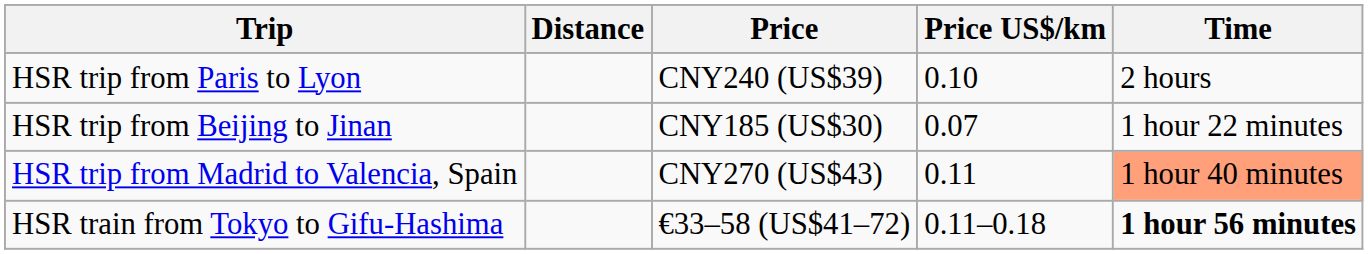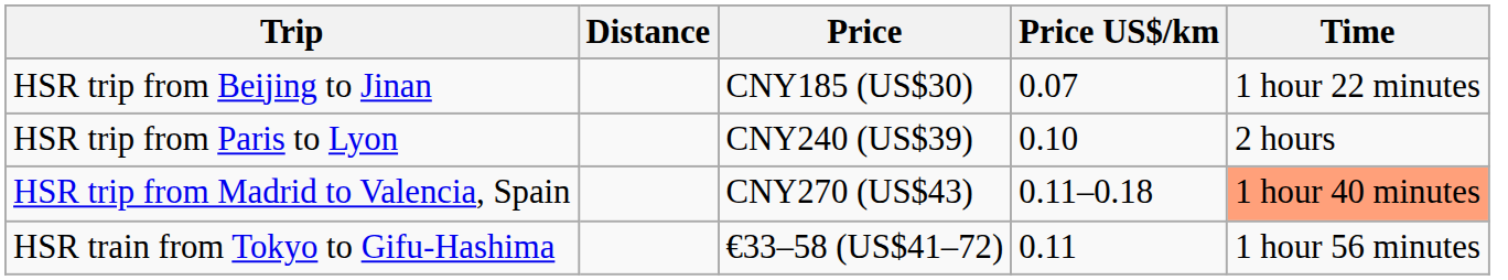rows swapped: HSR trip from Beijing to Jinan <-> HSR trip from Paris to Lyon
HSR trip from Madrid to Valencia, Spain | Price US$/km: 0.11 -> 0.11–0.18
HSR train from Tokyo to Gifu-Hashima | Price US$/km: 0.11–0.18 -> 0.11
HSR train from Tokyo to Gifu-Hashima | Time: bold -> normal
